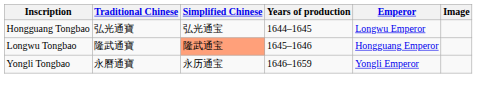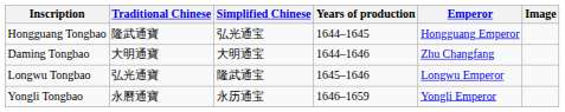Hongguang Tongbao | Traditional Chinese: 弘光通寶 -> 隆武通寶
Hongguang Tongbao | Emperor: Longwu Emperor -> Hongguang Emperor
+ row: Daming Tongbao | 大明通寶 | 大明通宝 | 1644–1646 | Zhu Changfang
Longwu Tongbao | Traditional Chinese: 隆武通寶 -> 弘光通寶
Longwu Tongbao | Simplified Chinese: lightsalmon background -> no background
Longwu Tongbao | Emperor: Hongguang Emperor -> Longwu Emperor
